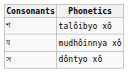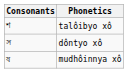rows swapped: mudhôinnya xô <-> dôntyo xô
